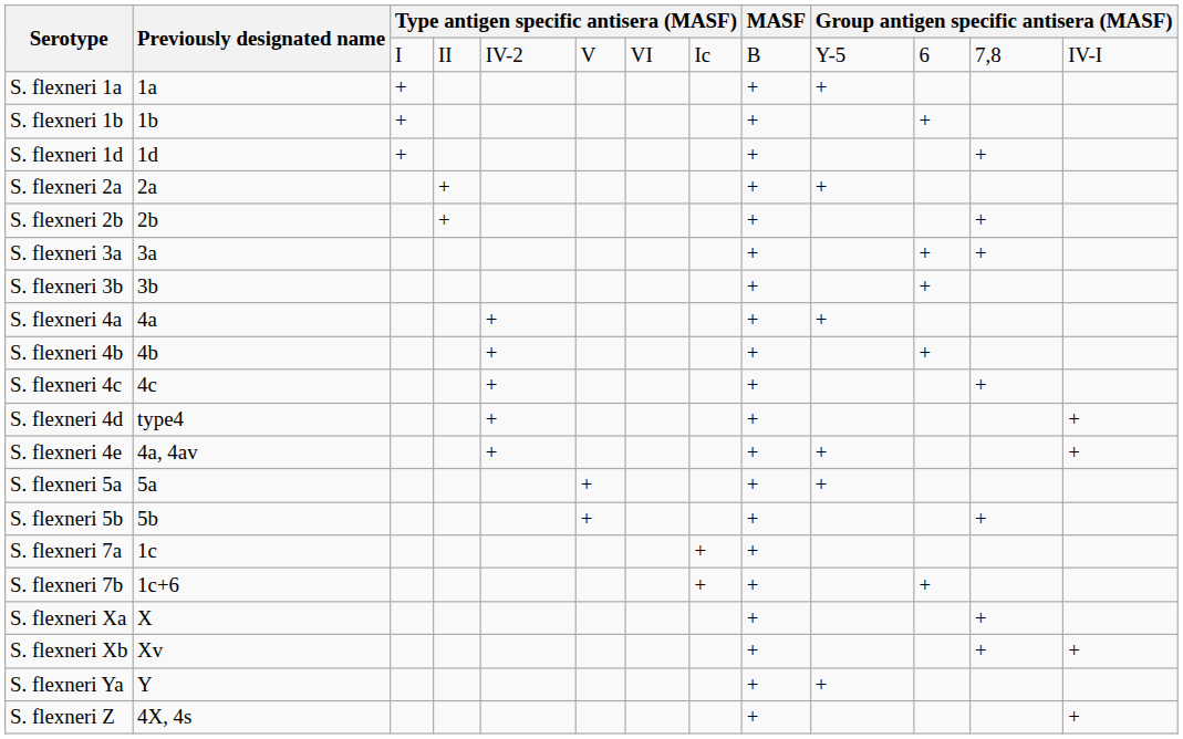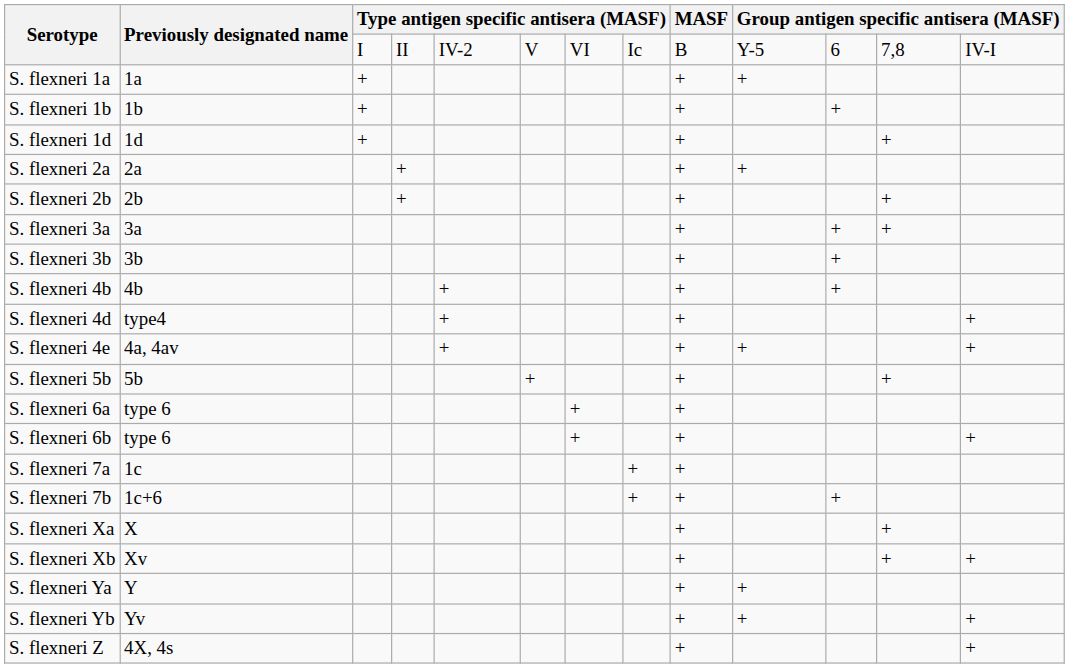- row: S. flexneri 4a | 4a | + | + | +
- row: S. flexneri 4c | 4c | + | + | +
- row: S. flexneri 5a | 5a | + | + | +
+ row: S. flexneri 6a | type 6 | + | +
+ row: S. flexneri 6b | type 6 | + | + | +
+ row: S. flexneri Yb | Yv | + | + | +
